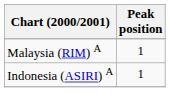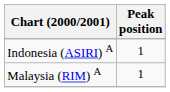rows swapped: Indonesia (ASIRI) A <-> Malaysia (RIM) A
